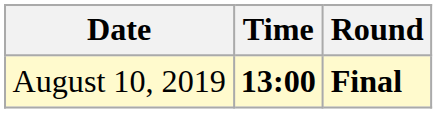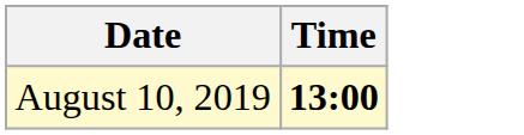- column: Round | Final
